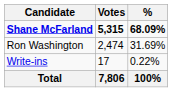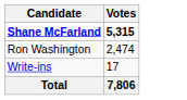- column: % | 68.09% | 31.69% | 0.22% | 100%
